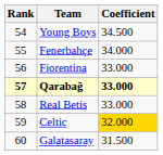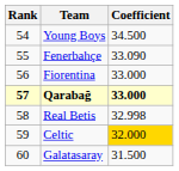Fenerbahçe | Coefficient: 34.000 -> 33.090
Real Betis | Coefficient: 33.000 -> 32.998
